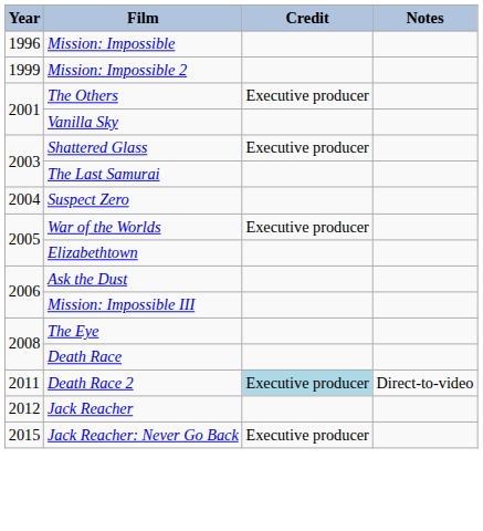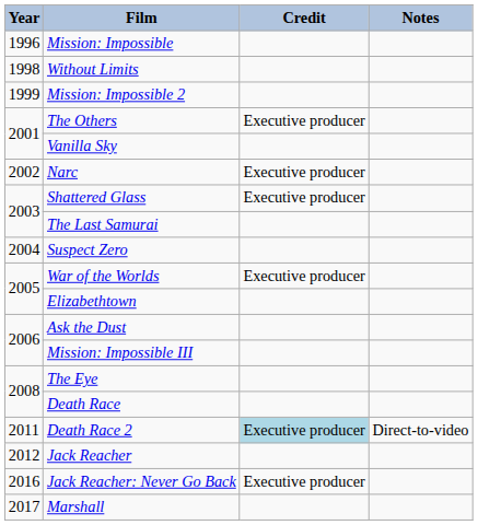+ row: 1998 | Without Limits
+ row: 2002 | Narc | Executive producer
Jack Reacher: Never Go Back | Year: 2015 -> 2016
+ row: 2017 | Marshall
